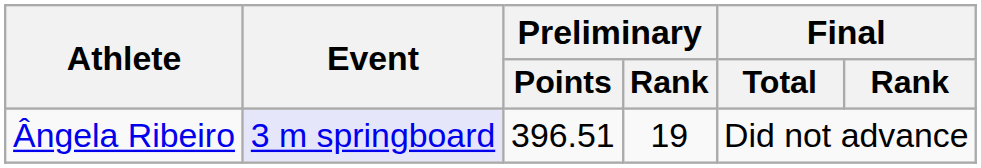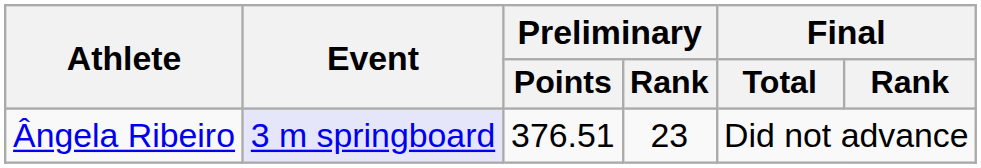Ângela Ribeiro | Preliminary / Points: 396.51 -> 376.51
Ângela Ribeiro | Preliminary / Rank: 19 -> 23
